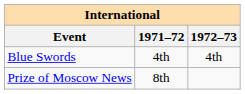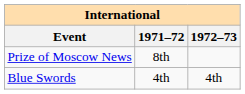rows swapped: Blue Swords <-> Prize of Moscow News
